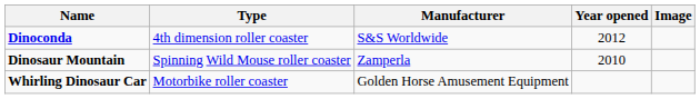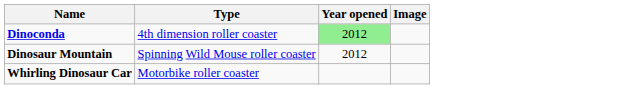- column: Manufacturer | S&S Worldwide | Zamperla | Golden Horse Amusement Equipment
Dinoconda | Year opened: no background -> lightgreen background
Dinosaur Mountain | Year opened: 2010 -> 2012
